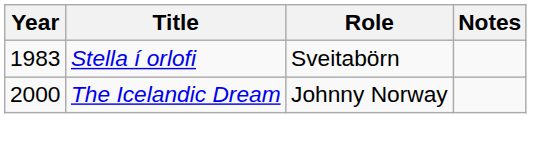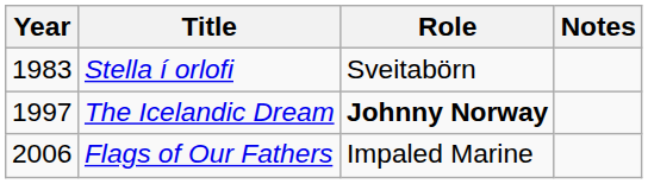The Icelandic Dream | Year: 2000 -> 1997
The Icelandic Dream | Role: normal -> bold
+ row: 2006 | Flags of Our Fathers | Impaled Marine
